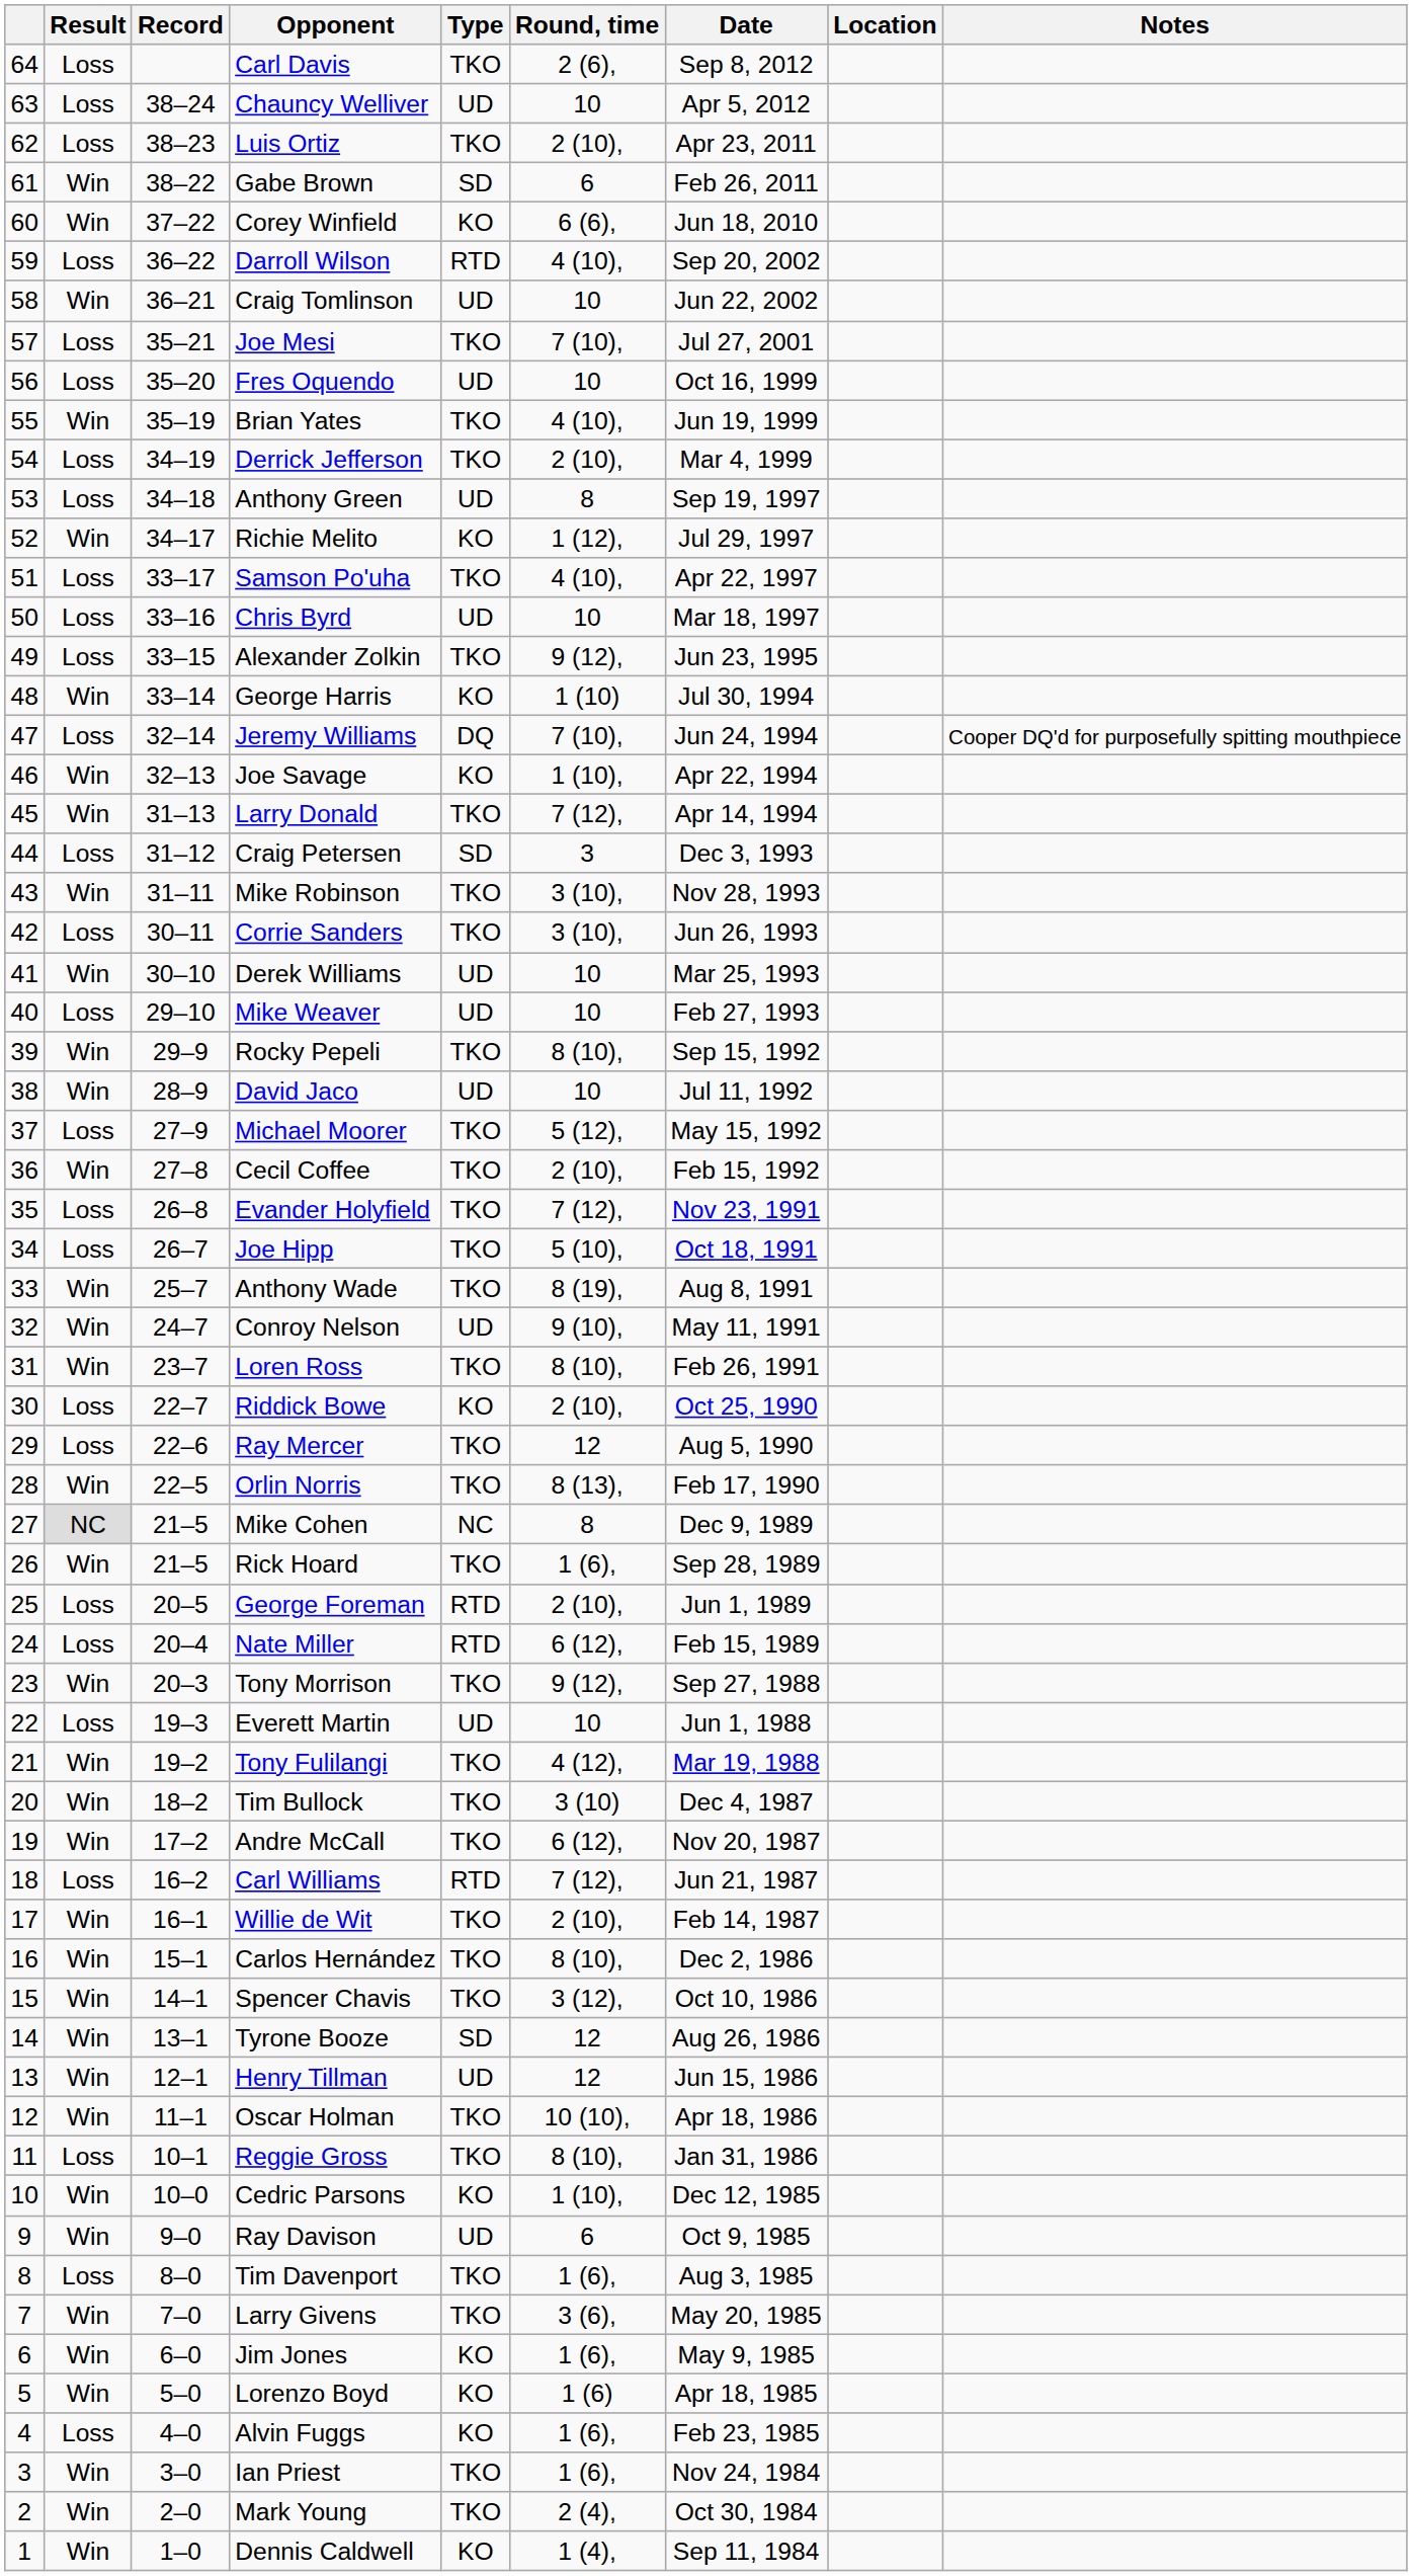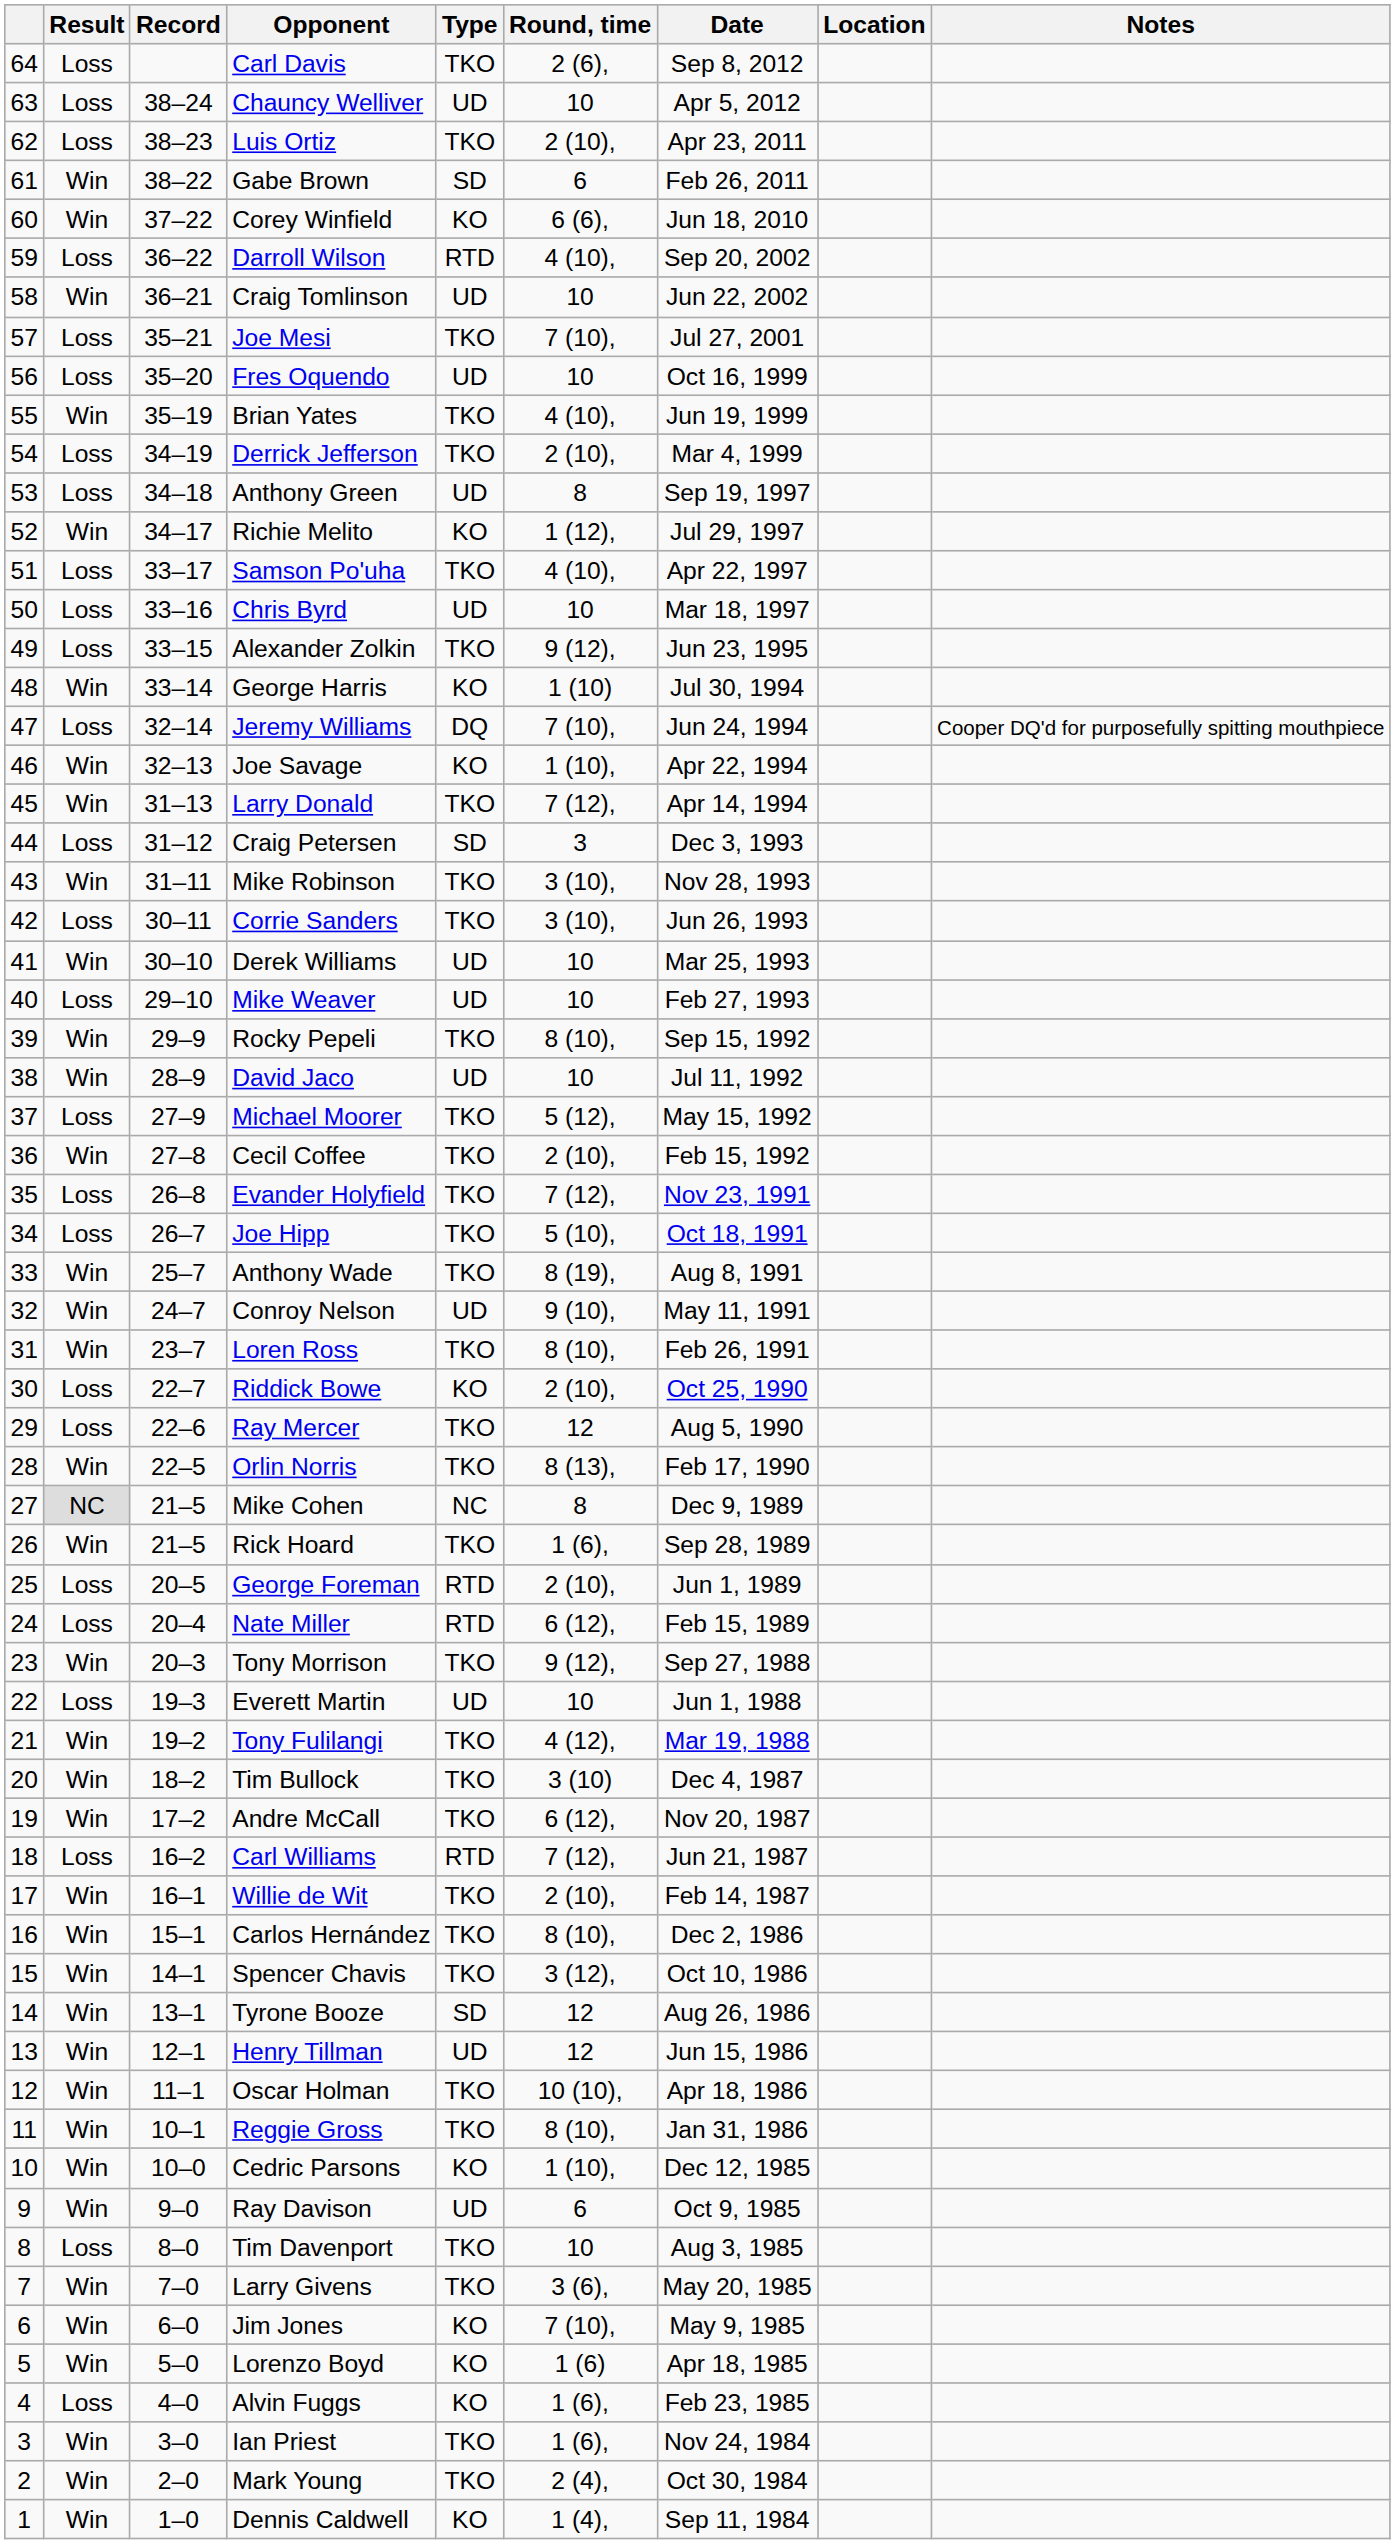Reggie Gross | Result: Loss -> Win
Tim Davenport | Round, time: 1 (6), -> 10
Jim Jones | Round, time: 1 (6), -> 7 (10),
